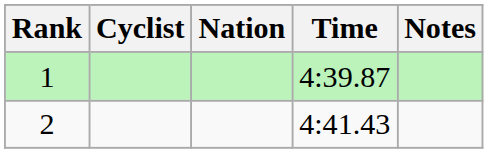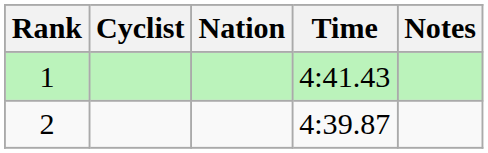1 | Time: 4:39.87 -> 4:41.43
2 | Time: 4:41.43 -> 4:39.87
